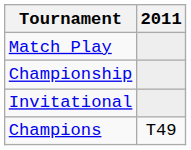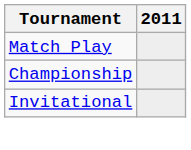- row: Champions | T49
